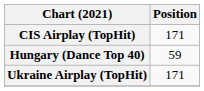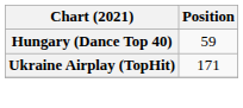- row: CIS Airplay (TopHit) | 171
